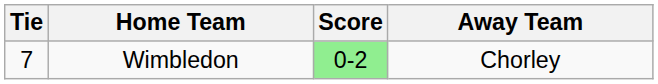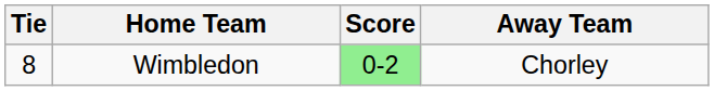Wimbledon | Tie: 7 -> 8
